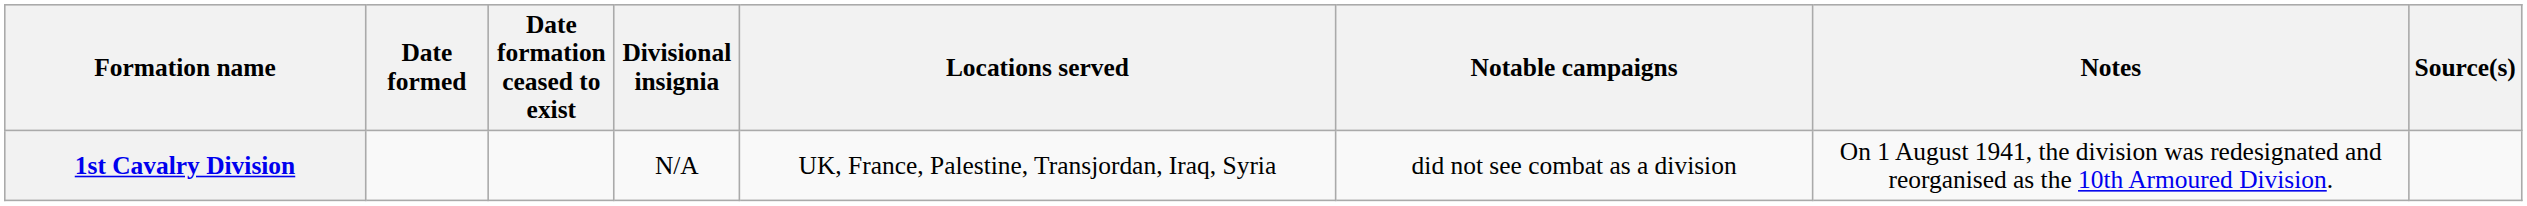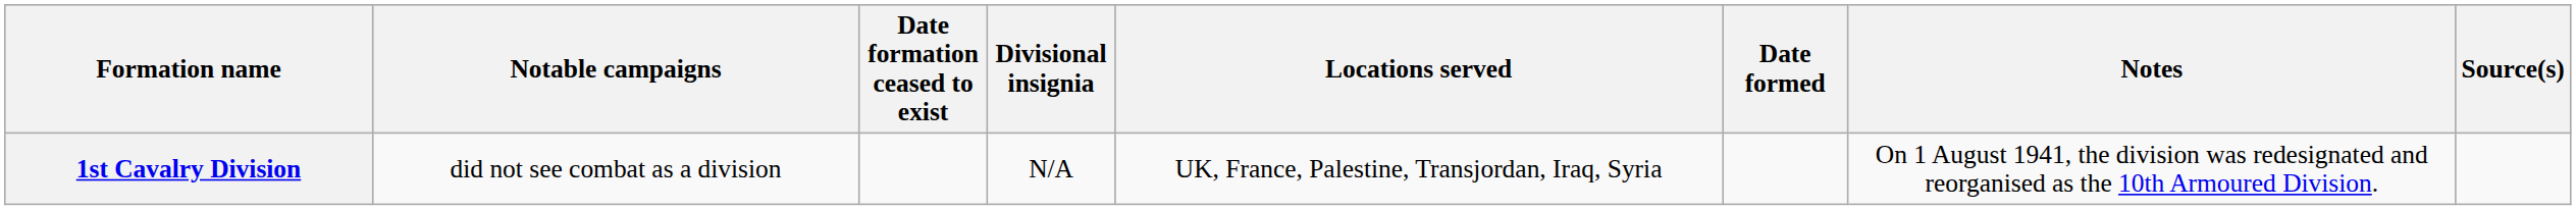columns swapped: Date formed <-> Notable campaigns
